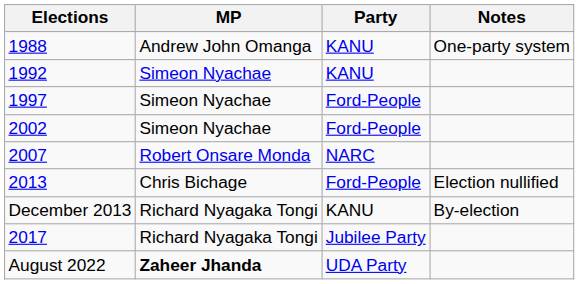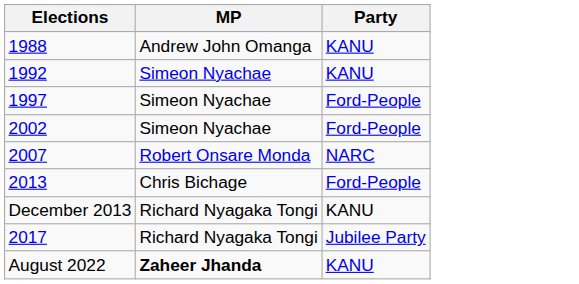- column: Notes | One-party system | Election nullified | By-election
August 2022 | Party: UDA Party -> KANU
